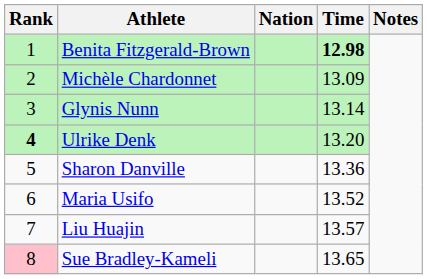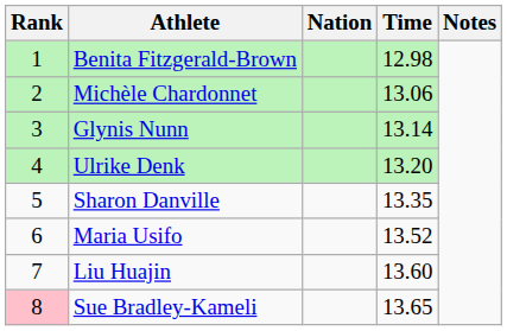Benita Fitzgerald-Brown | Time: bold -> normal
Michèle Chardonnet | Time: 13.09 -> 13.06
Ulrike Denk | Rank: bold -> normal
Sharon Danville | Time: 13.36 -> 13.35
Liu Huajin | Time: 13.57 -> 13.60
